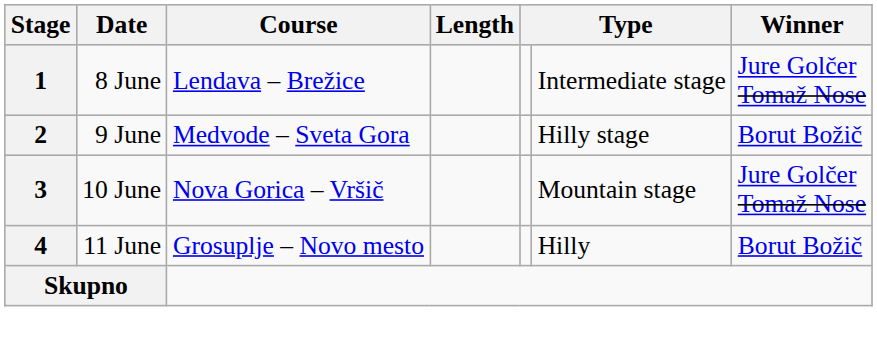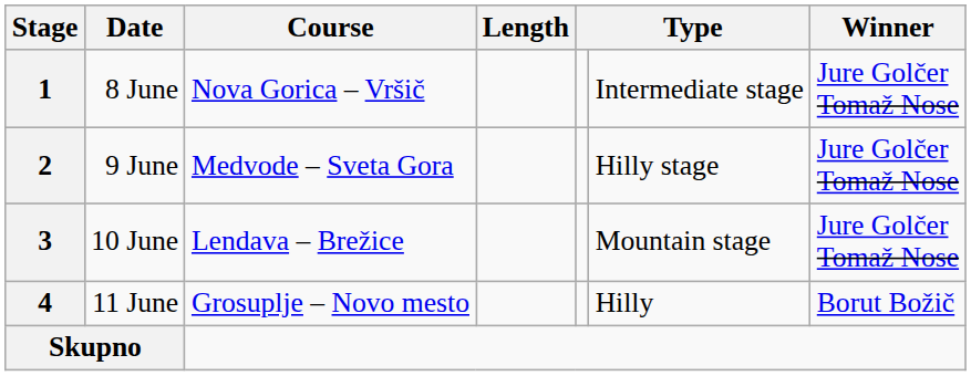1 | Course: Lendava – Brežice -> Nova Gorica – Vršič
2 | Winner: Borut Božič -> Jure Golčer Tomaž Nose
3 | Course: Nova Gorica – Vršič -> Lendava – Brežice
